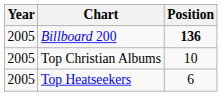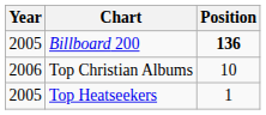Top Christian Albums | Year: 2005 -> 2006
Top Heatseekers | Position: 6 -> 1
